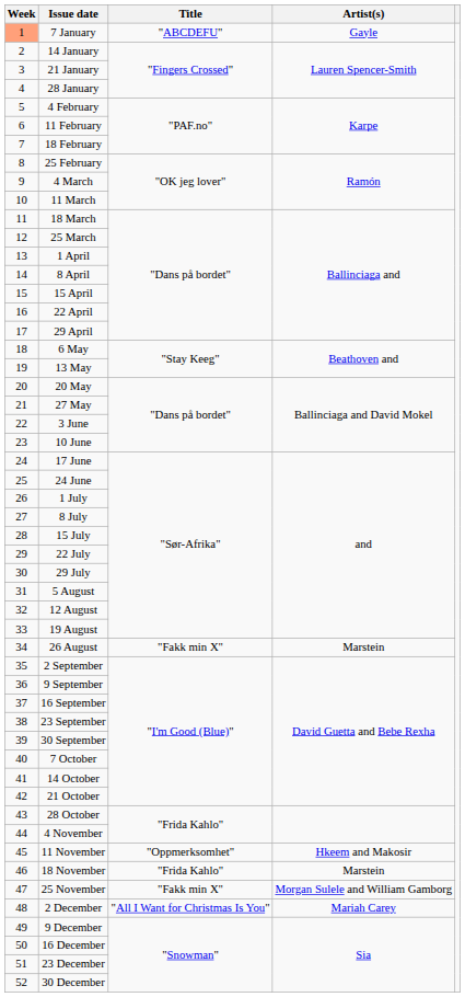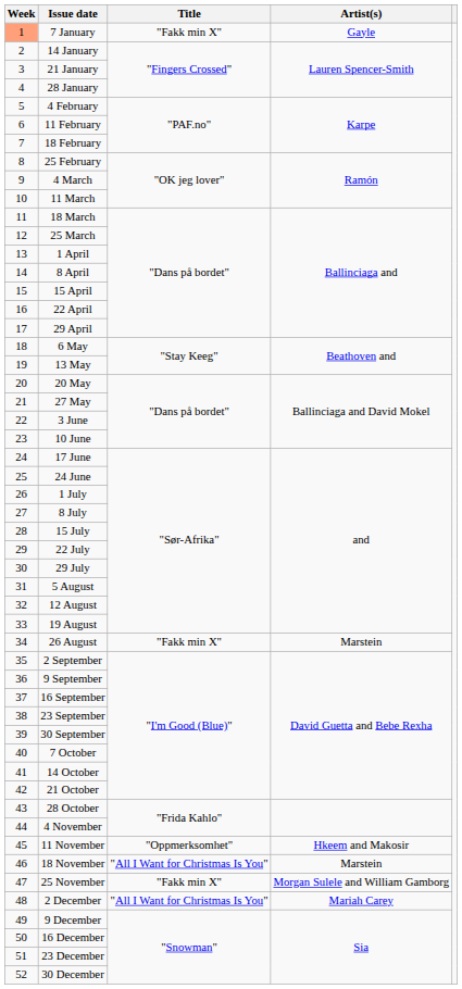7 January | Title: "ABCDEFU" -> "Fakk min X"
18 November | Title: "Frida Kahlo" -> "All I Want for Christmas Is You"
